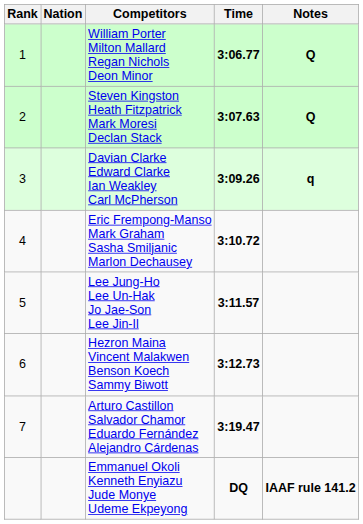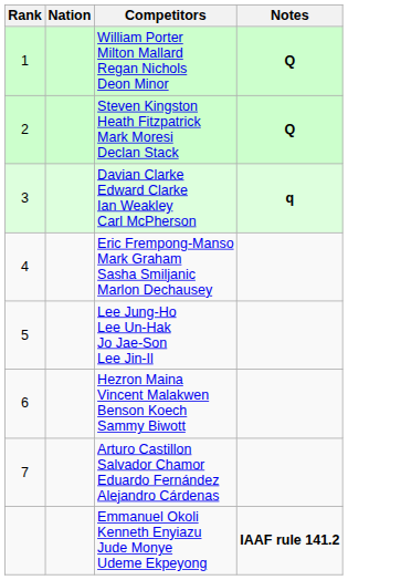- column: Time | 3:06.77 | 3:07.63 | 3:09.26 | 3:10.72 | 3:11.57 | 3:12.73 | 3:19.47 | DQ
